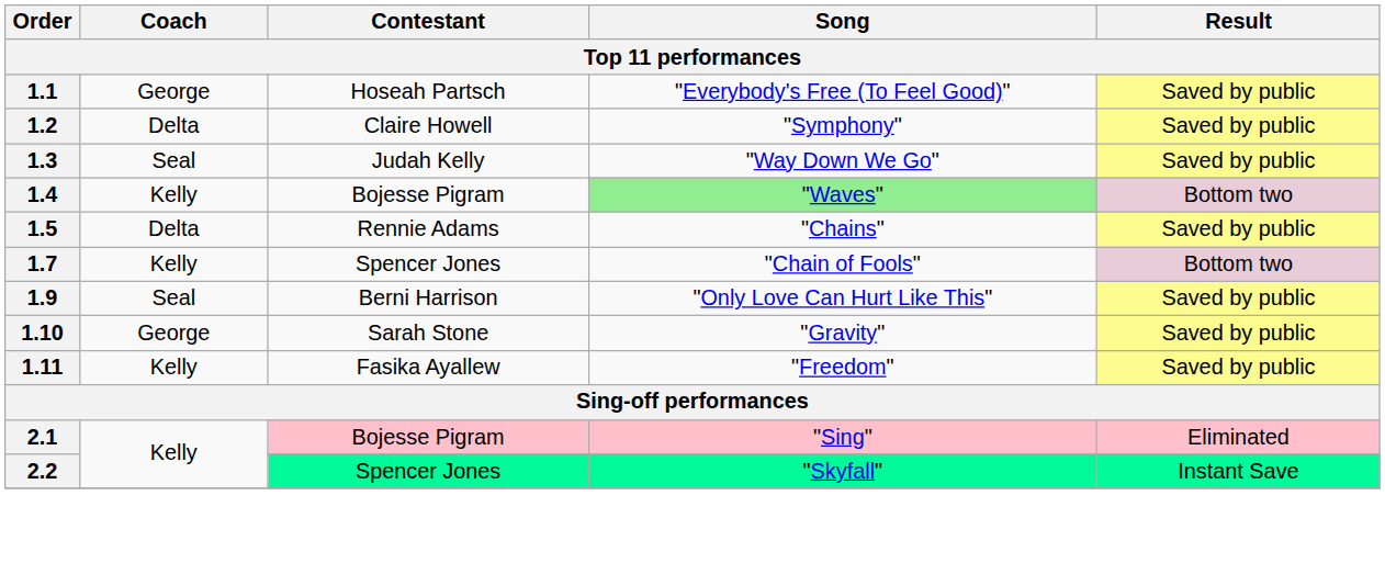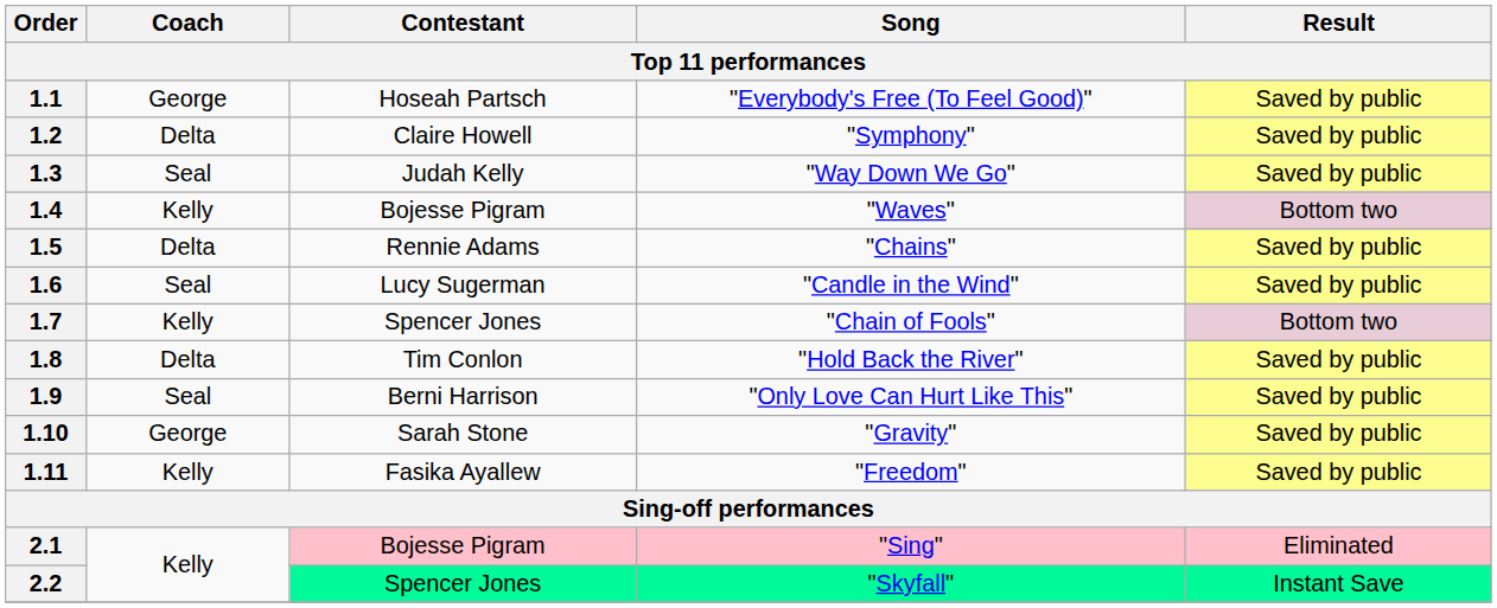1.4 | Song: lightgreen background -> no background
+ row: 1.6 | Seal | Lucy Sugerman | "Candle in the Wind" | Saved by public
+ row: 1.8 | Delta | Tim Conlon | "Hold Back the River" | Saved by public
